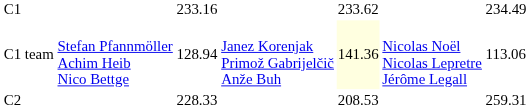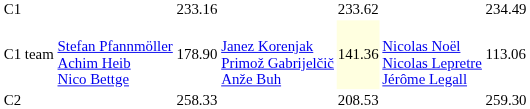C1 team | column 3: 128.94 -> 178.90
C2 | column 3: 228.33 -> 258.33
C2 | column 7: 259.31 -> 259.30
